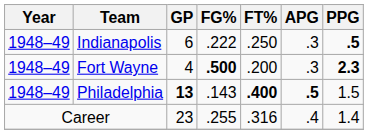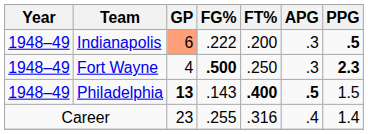Indianapolis | GP: no background -> lightsalmon background
Indianapolis | FT%: .250 -> .200
Fort Wayne | FT%: .200 -> .250
